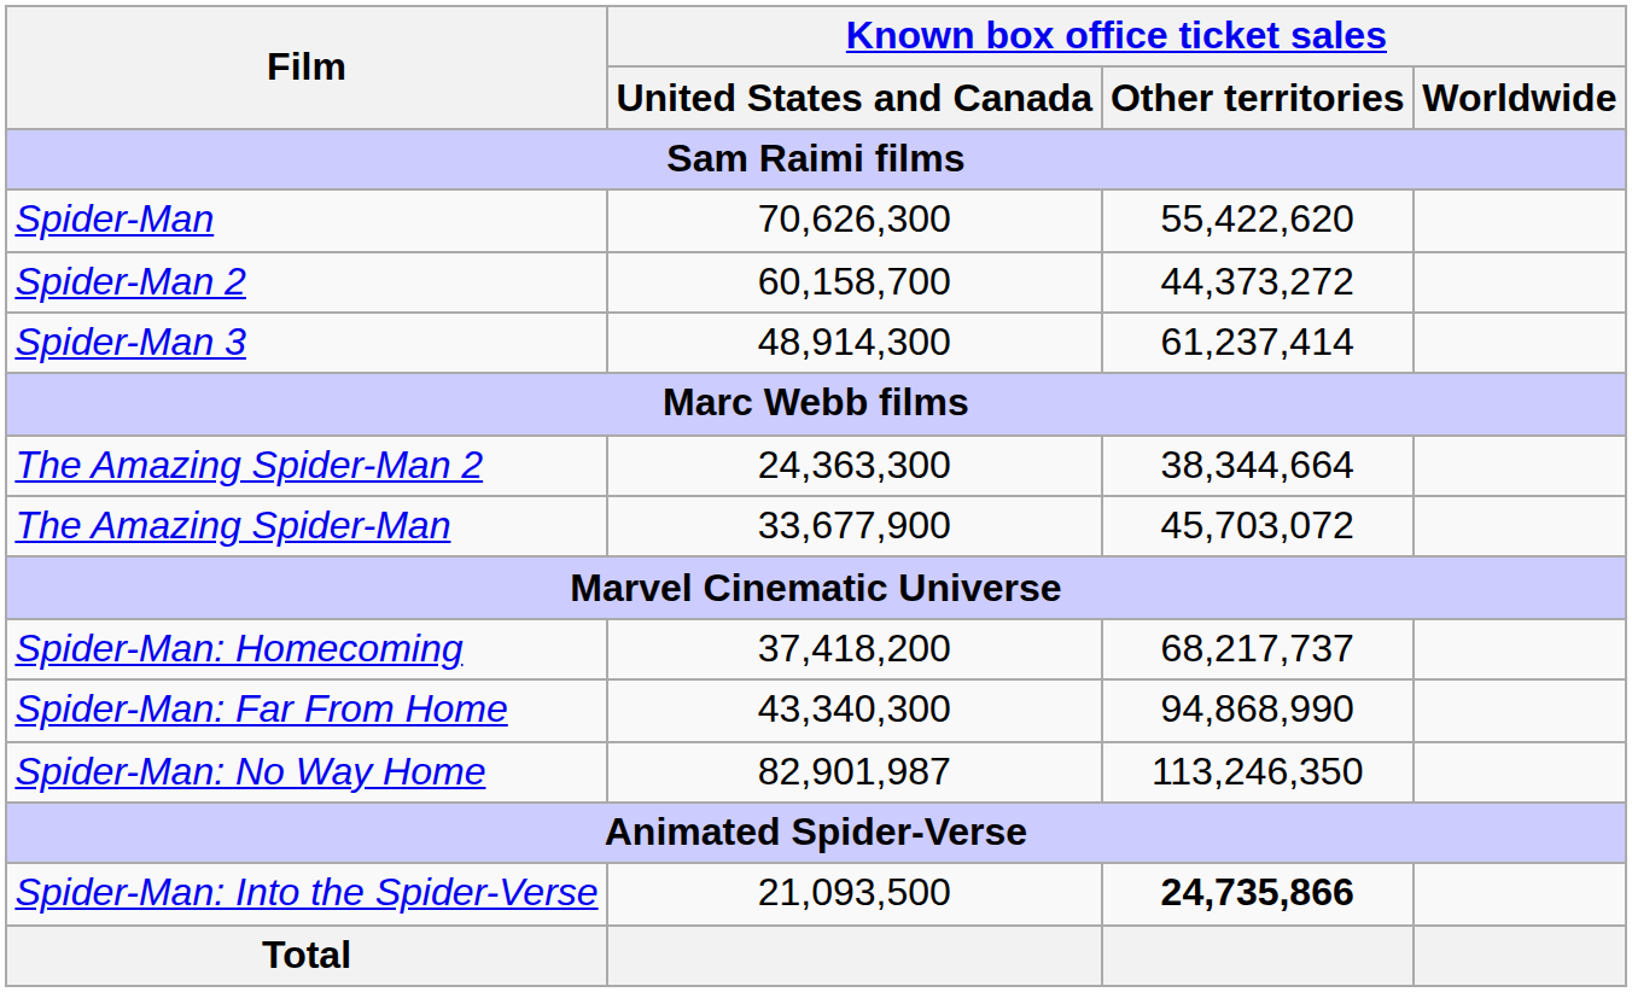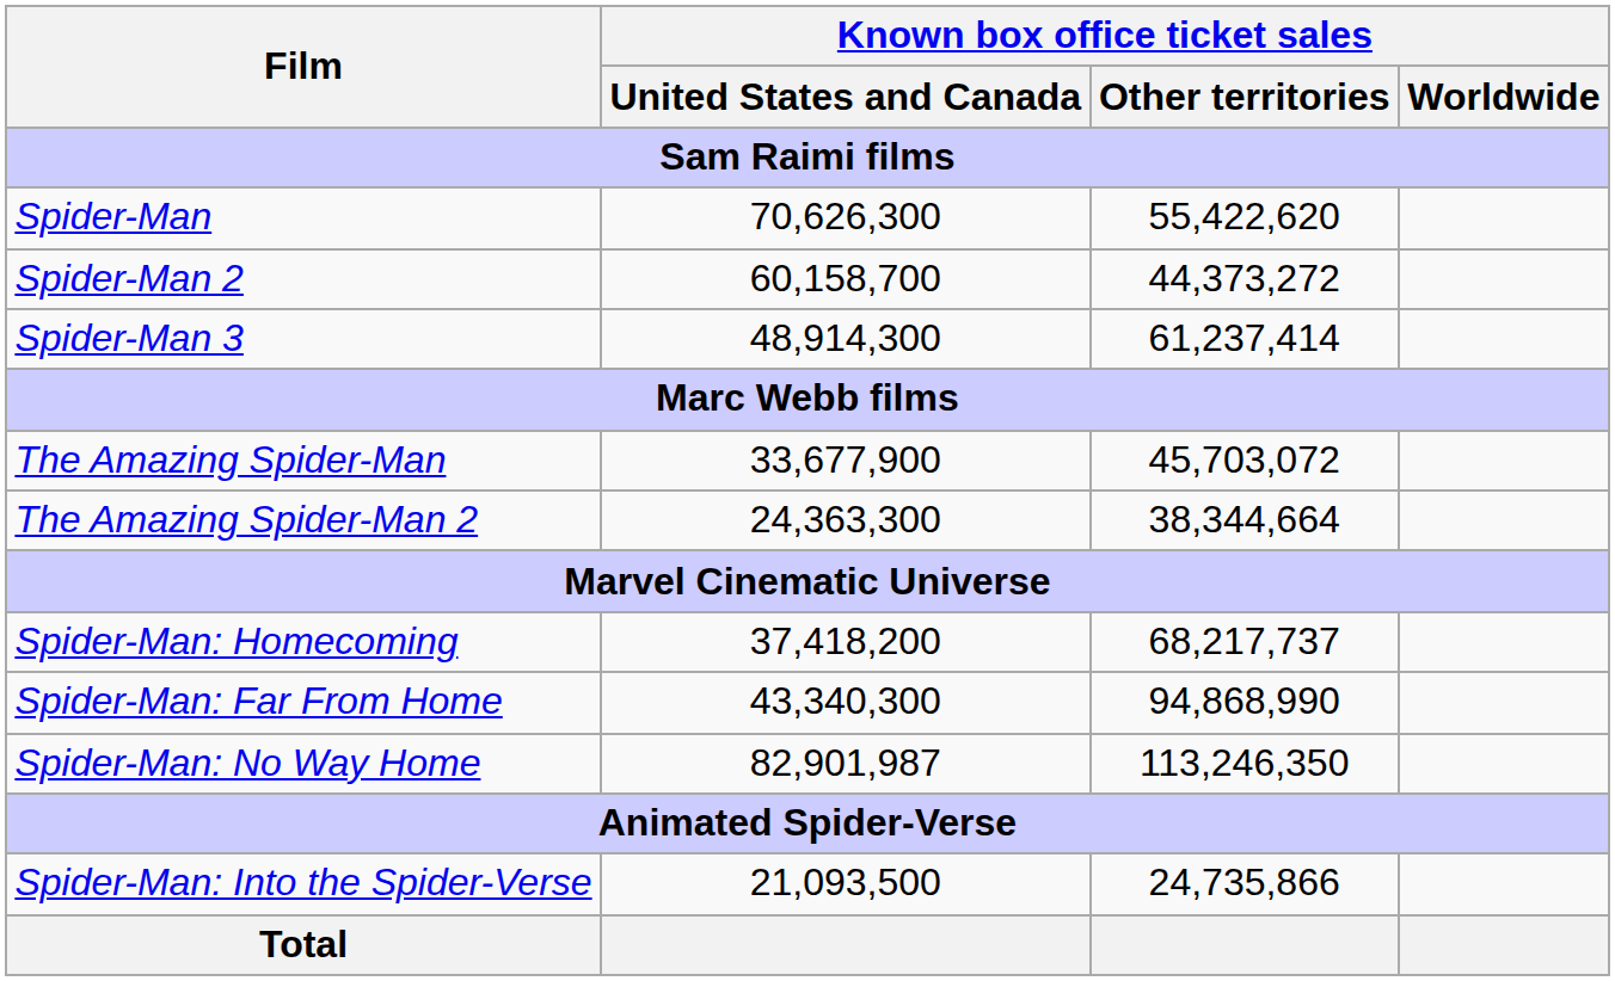rows swapped: The Amazing Spider-Man <-> The Amazing Spider-Man 2
Spider-Man: Into the Spider-Verse | Known box office ticket sales / Other territories: bold -> normal
